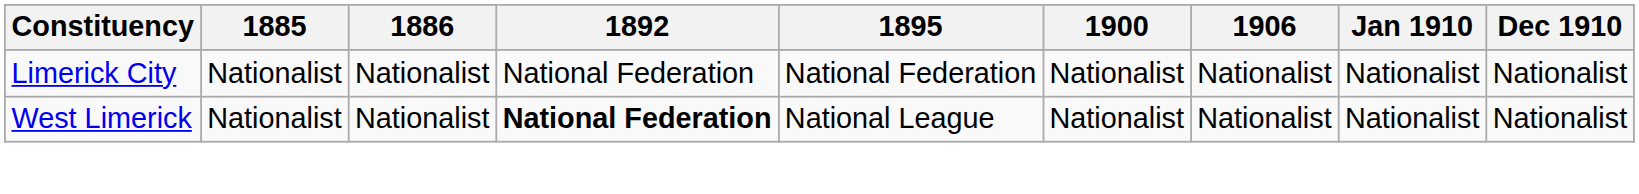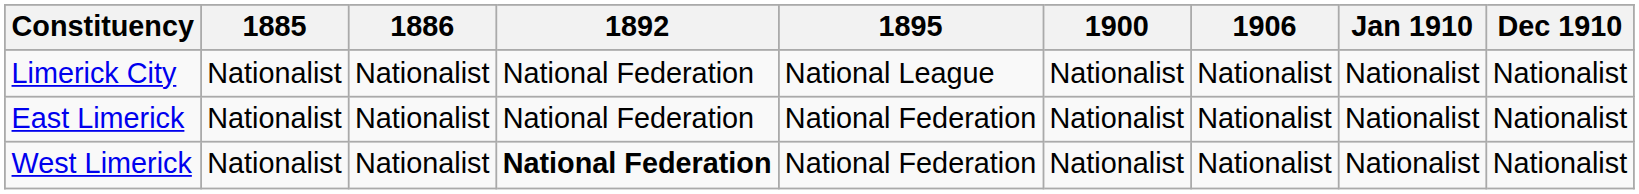Limerick City | 1895: National Federation -> National League
+ row: East Limerick | Nationalist | Nationalist | National Federation | National Federation | Nationalist | Nationalist | Nationalist | Nationalist
West Limerick | 1895: National League -> National Federation
